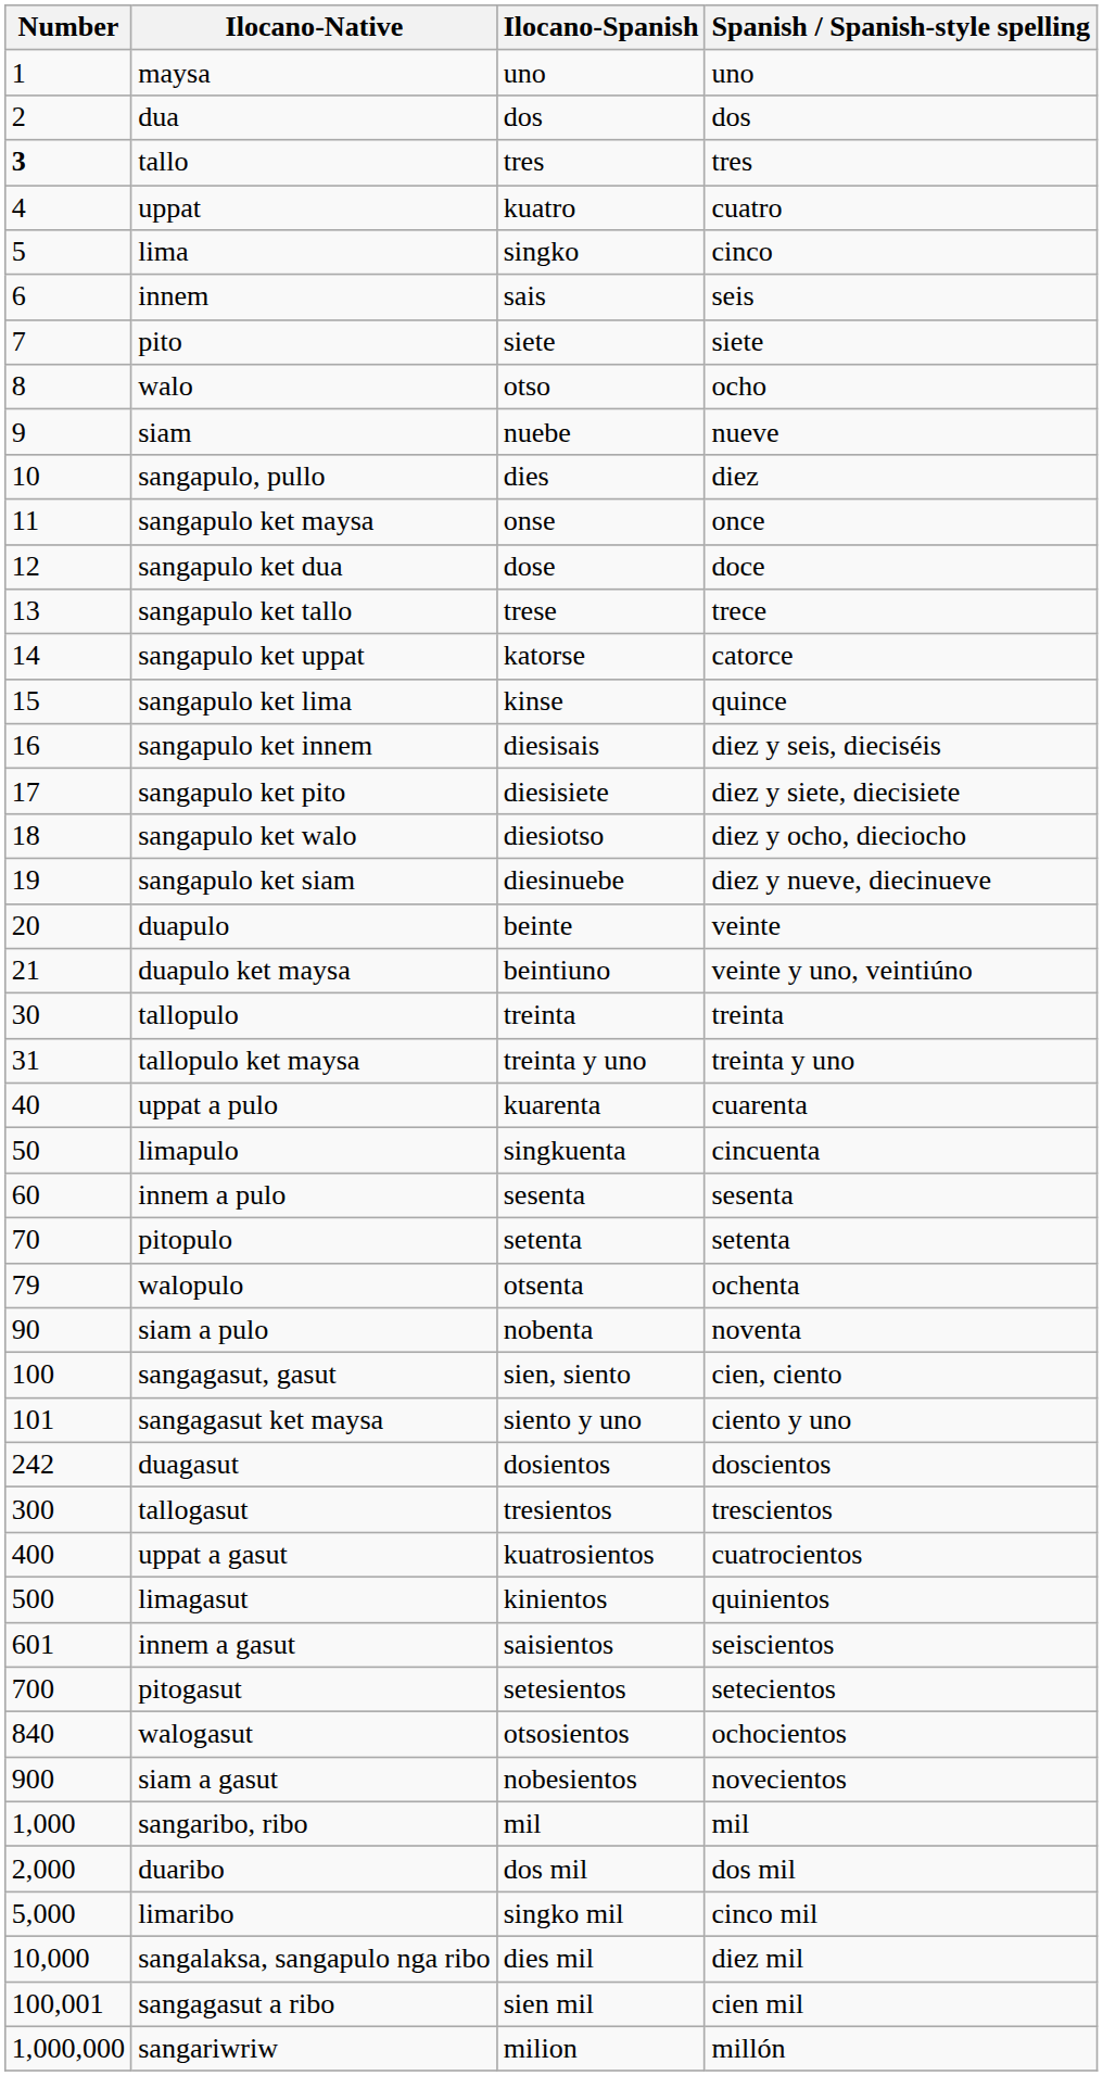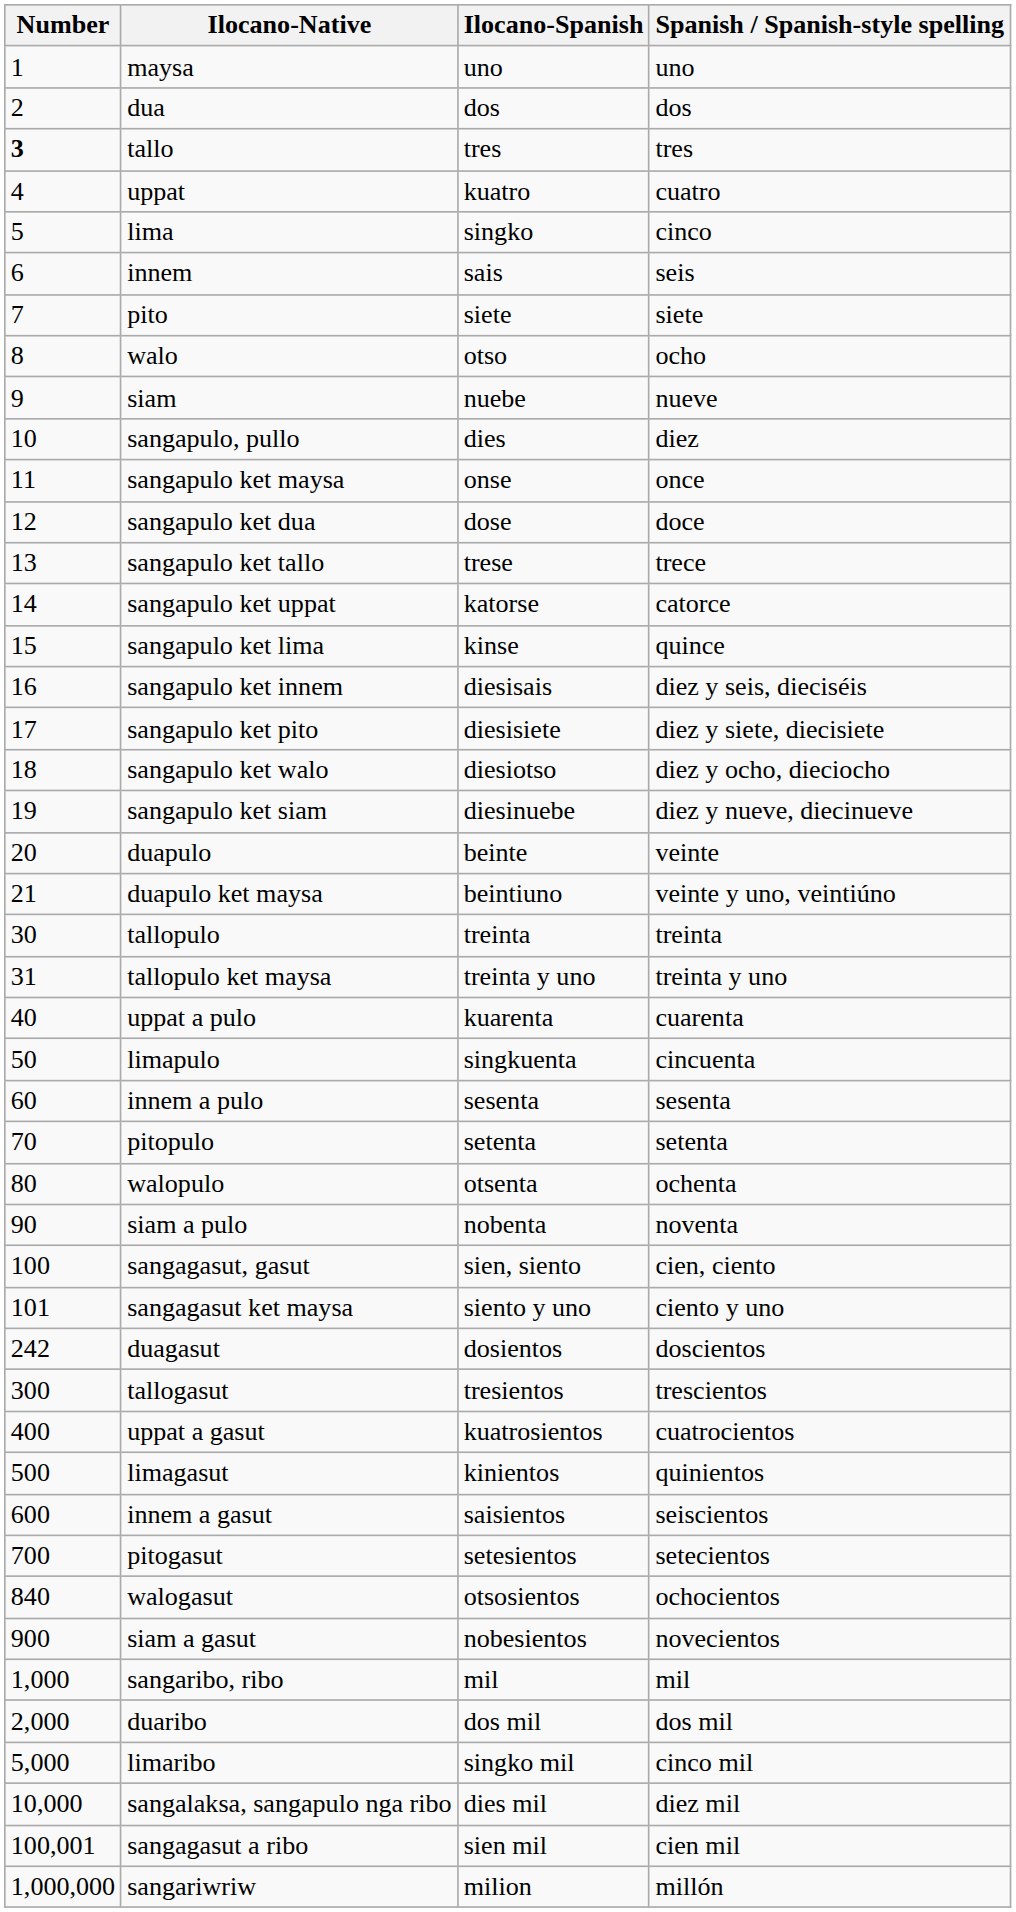walopulo | Number: 79 -> 80
innem a gasut | Number: 601 -> 600
